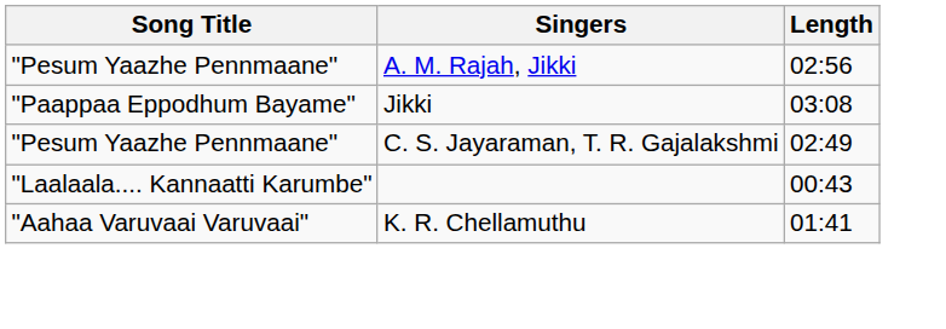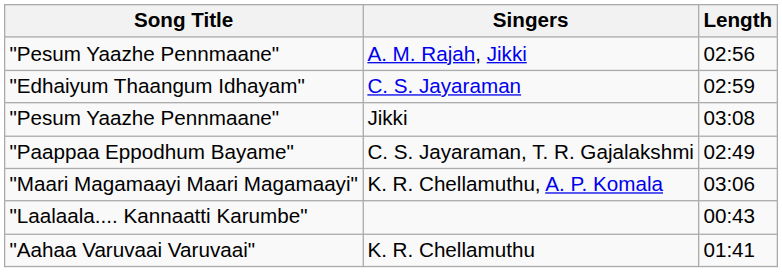+ row: "Edhaiyum Thaangum Idhayam" | C. S. Jayaraman | 02:59
Jikki | Song Title: "Paappaa Eppodhum Bayame" -> "Pesum Yaazhe Pennmaane"
C. S. Jayaraman, T. R. Gajalakshmi | Song Title: "Pesum Yaazhe Pennmaane" -> "Paappaa Eppodhum Bayame"
+ row: "Maari Magamaayi Maari Magamaayi" | K. R. Chellamuthu, A. P. Komala | 03:06
